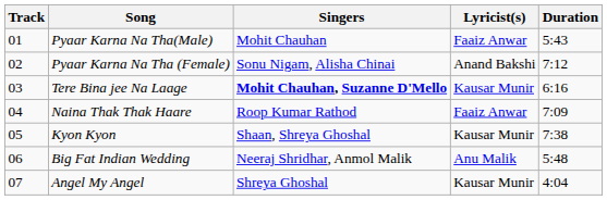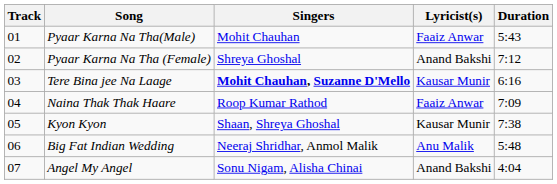Pyaar Karna Na Tha (Female) | Singers: Sonu Nigam, Alisha Chinai -> Shreya Ghoshal
Angel My Angel | Singers: Shreya Ghoshal -> Sonu Nigam, Alisha Chinai
Angel My Angel | Lyricist(s): Kausar Munir -> Anand Bakshi
